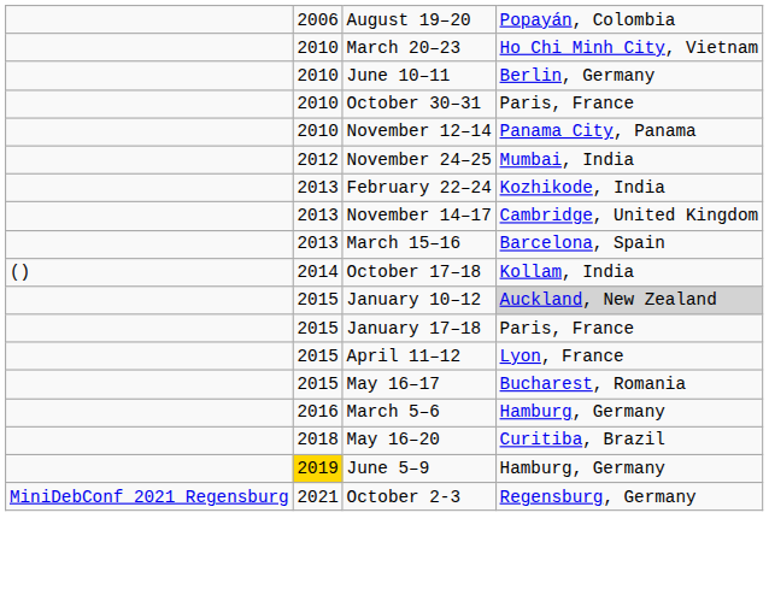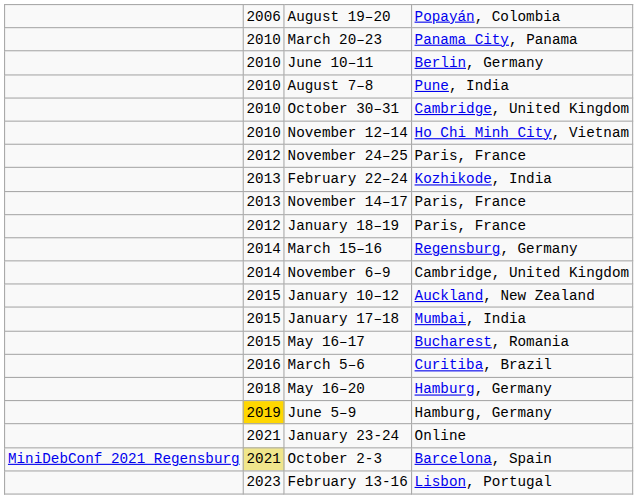March 20–23 | column 4: Ho Chi Minh City, Vietnam -> Panama City, Panama
+ row: 2010 | August 7–8 | Pune, India
October 30–31 | column 4: Paris, France -> Cambridge, United Kingdom
November 12–14 | column 4: Panama City, Panama -> Ho Chi Minh City, Vietnam
November 24–25 | column 4: Mumbai, India -> Paris, France
November 14–17 | column 4: Cambridge, United Kingdom -> Paris, France
+ row: 2012 | January 18–19 | Paris, France
March 15–16 | column 2: 2013 -> 2014
March 15–16 | column 4: Barcelona, Spain -> Regensburg, Germany
- row: () | 2014 | October 17–18 | Kollam, India
+ row: 2014 | November 6–9 | Cambridge, United Kingdom
January 10–12 | column 4: lightgrey background -> no background
January 17–18 | column 4: Paris, France -> Mumbai, India
- row: 2015 | April 11–12 | Lyon, France
March 5–6 | column 4: Hamburg, Germany -> Curitiba, Brazil
May 16–20 | column 4: Curitiba, Brazil -> Hamburg, Germany
+ row: 2021 | January 23-24 | Online
October 2-3 | column 2: no background -> khaki background
October 2-3 | column 4: Regensburg, Germany -> Barcelona, Spain
+ row: 2023 | February 13-16 | Lisbon, Portugal
